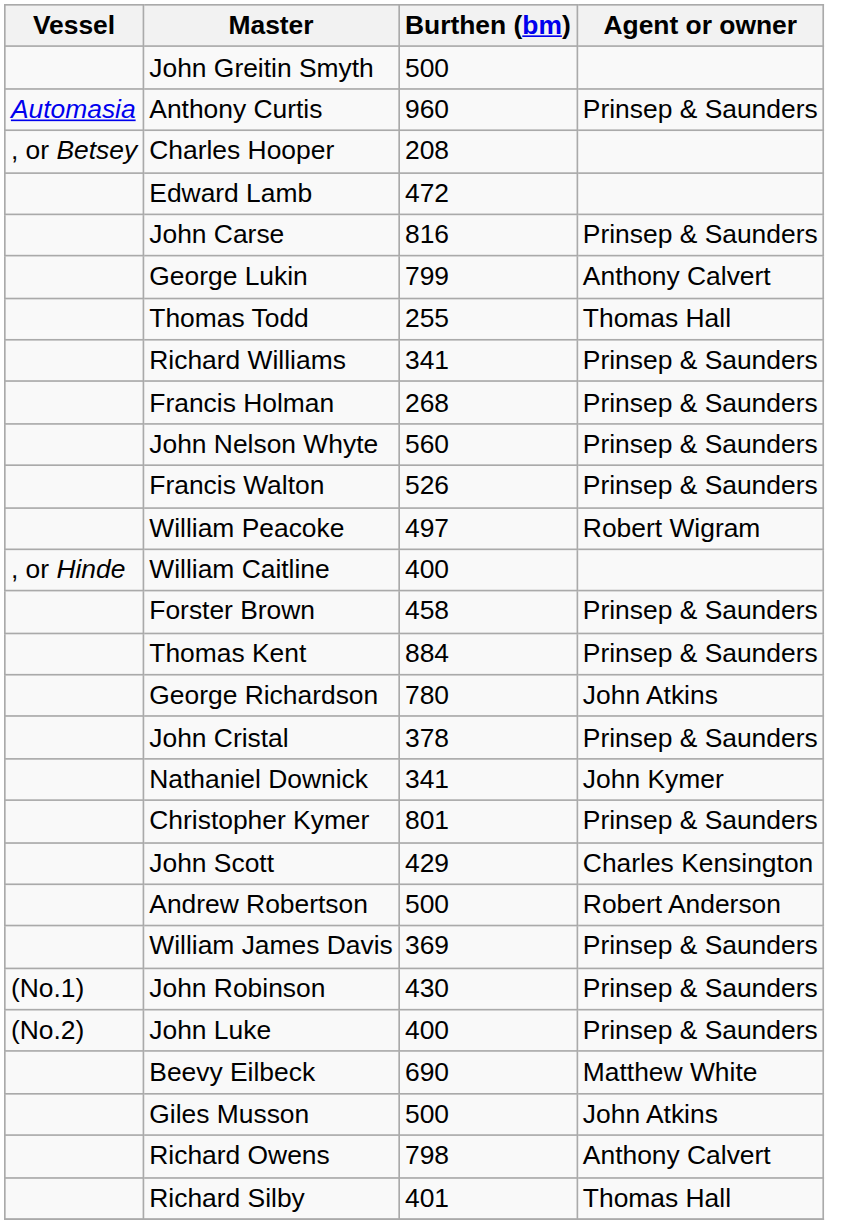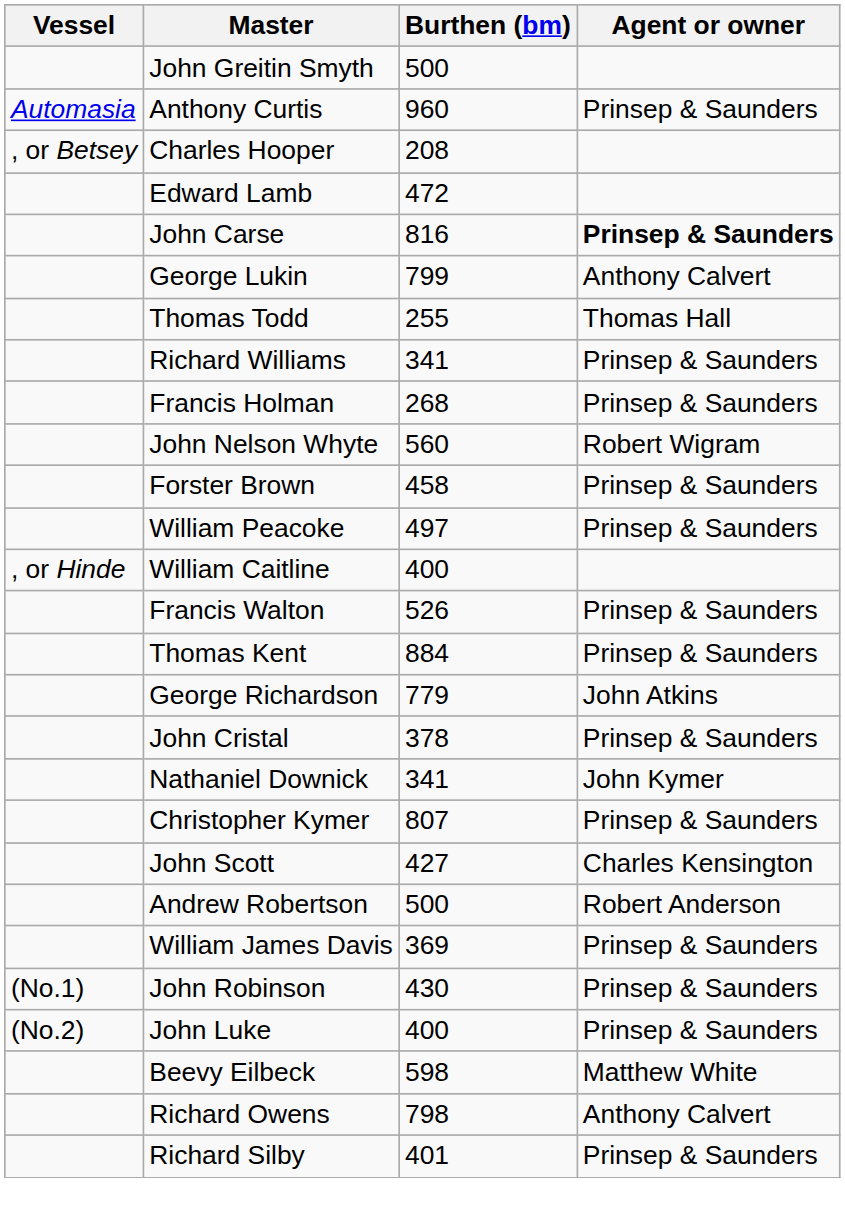John Carse | Agent or owner: normal -> bold
John Nelson Whyte | Agent or owner: Prinsep & Saunders -> Robert Wigram
rows swapped: Forster Brown <-> Francis Walton
William Peacoke | Agent or owner: Robert Wigram -> Prinsep & Saunders
George Richardson | Burthen (bm): 780 -> 779
Christopher Kymer | Burthen (bm): 801 -> 807
John Scott | Burthen (bm): 429 -> 427
Beevy Eilbeck | Burthen (bm): 690 -> 598
- row: Giles Musson | 500 | John Atkins
Richard Silby | Agent or owner: Thomas Hall -> Prinsep & Saunders
